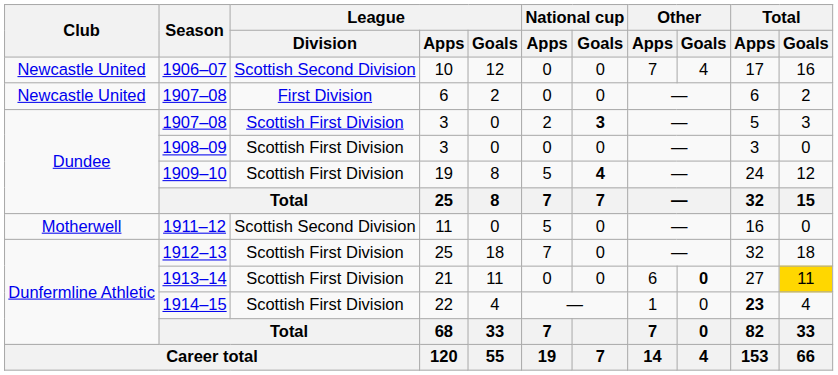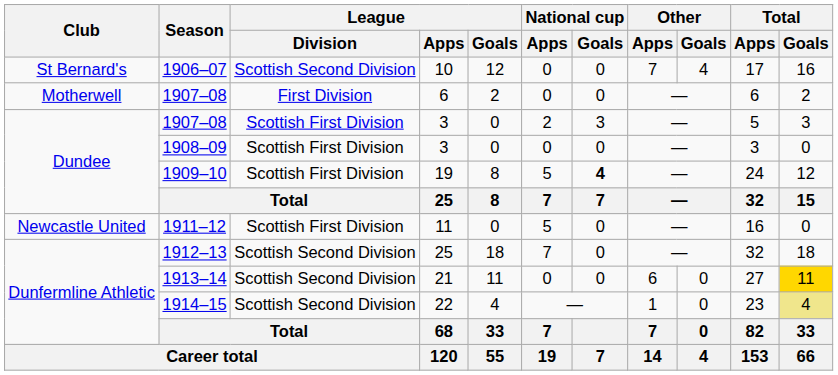1906–07 | Club: Newcastle United -> St Bernard's
1907–08 / 6 | Club: Newcastle United -> Motherwell
1907–08 / 3 | National cup / Goals: bold -> normal
1911–12 | Club: Motherwell -> Newcastle United
1911–12 | League / Division: Scottish Second Division -> Scottish First Division
1912–13 | League / Division: Scottish First Division -> Scottish Second Division
1913–14 | League / Division: Scottish First Division -> Scottish Second Division
1913–14 | Other / Goals: bold -> normal
1914–15 | League / Division: Scottish First Division -> Scottish Second Division
1914–15 | Total / Apps: bold -> normal
1914–15 | Total / Goals: no background -> khaki background
